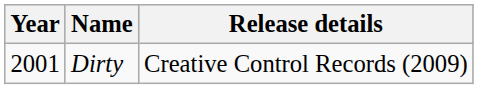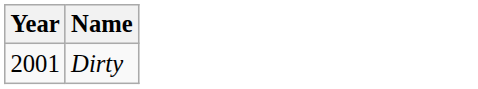- column: Release details | Creative Control Records (2009)
